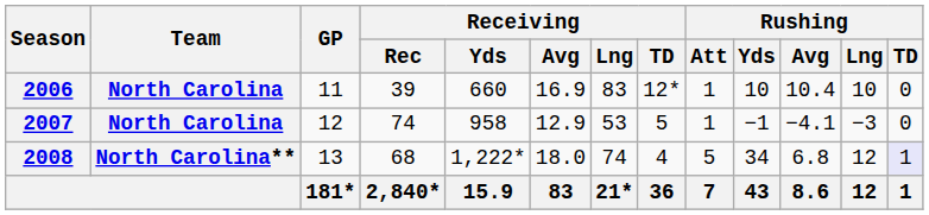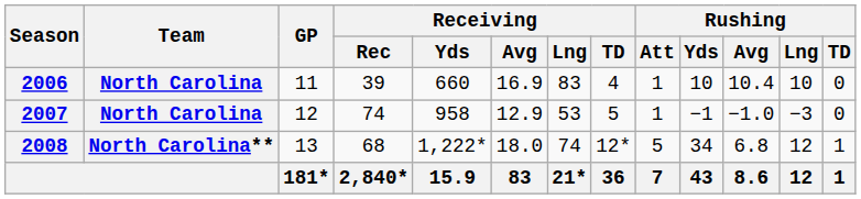2006 | Receiving / TD: 12* -> 4
2007 | Rushing / Avg: −4.1 -> −1.0
2008 | Receiving / TD: 4 -> 12*
2008 | Rushing / TD: lavender background -> no background
